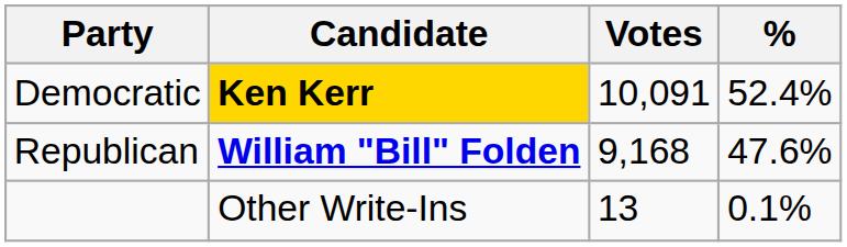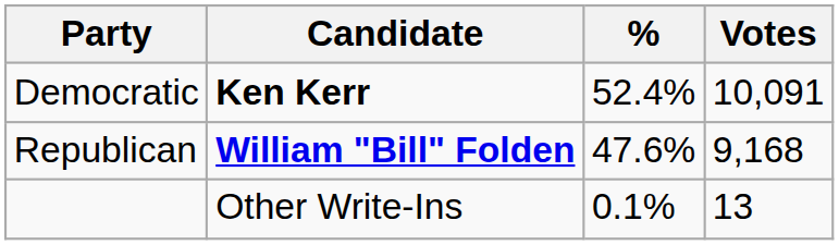columns swapped: Votes <-> %
Democratic | Candidate: gold background -> no background
